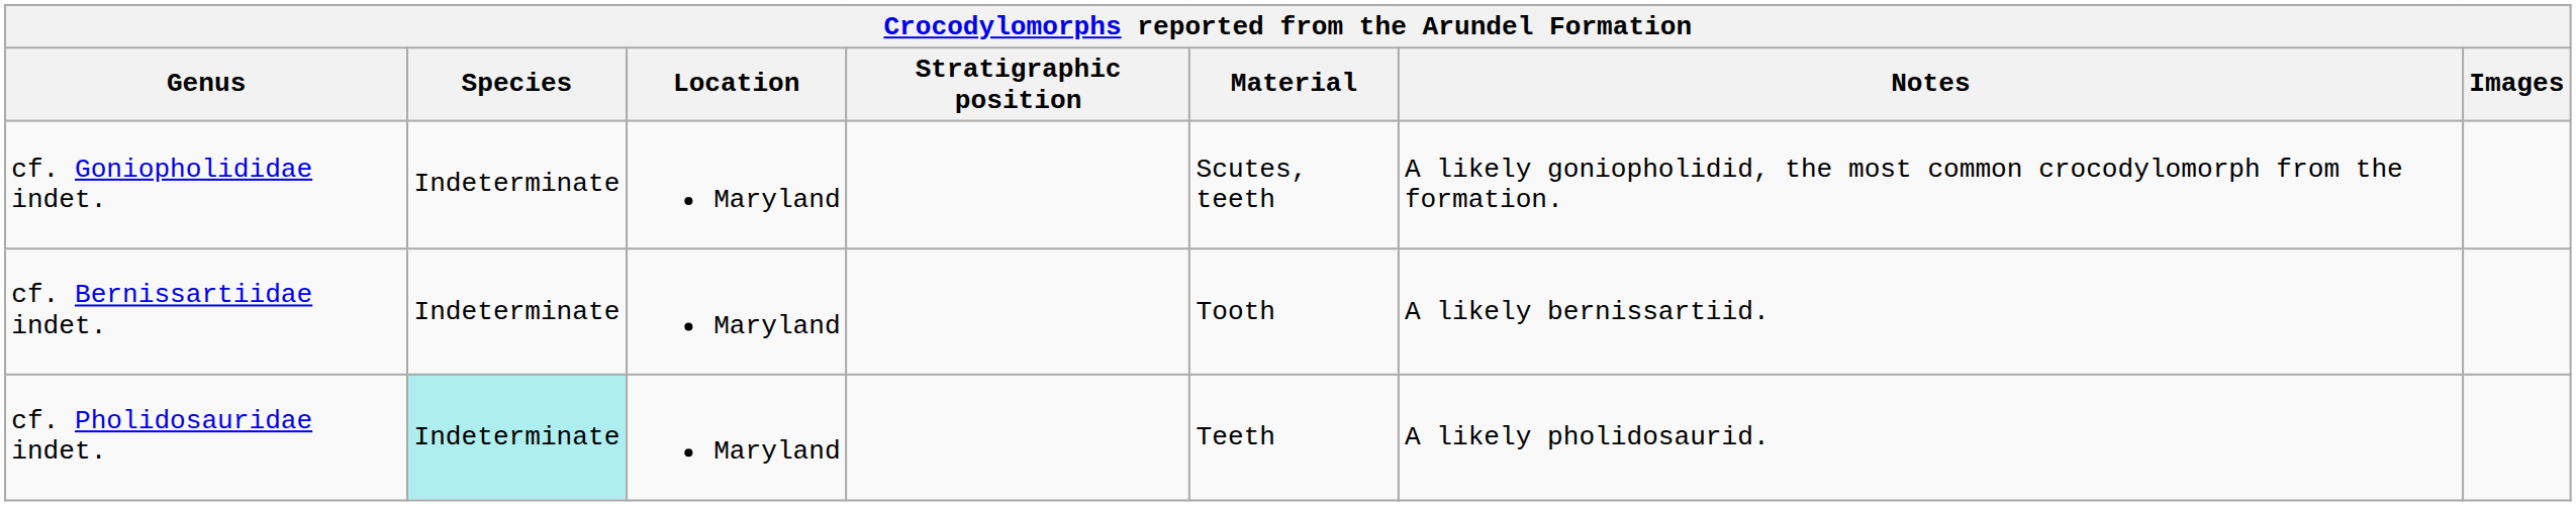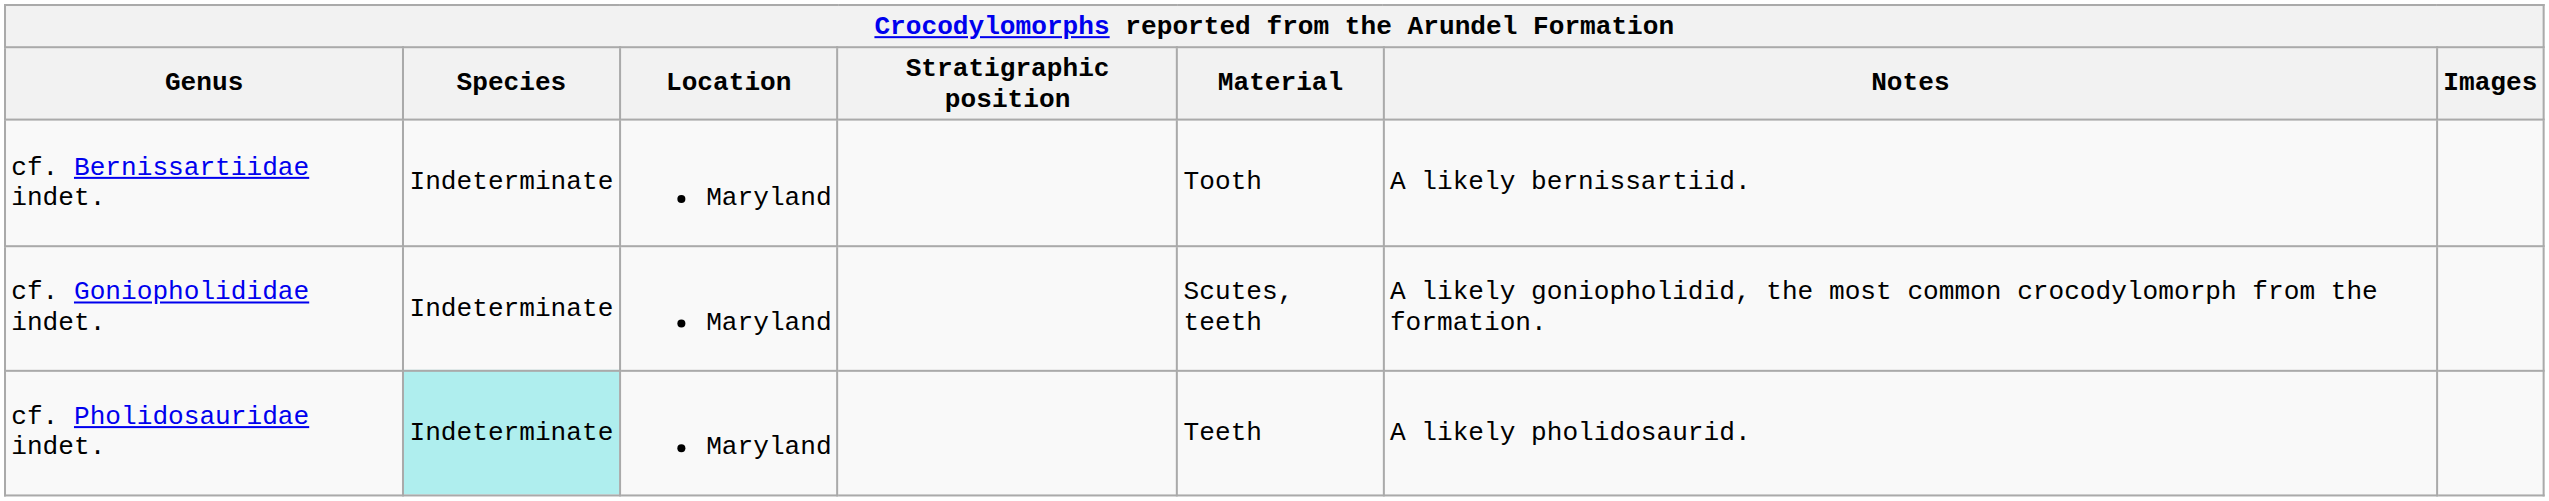rows swapped: cf. Bernissartiidae indet. <-> cf. Goniopholididae indet.
